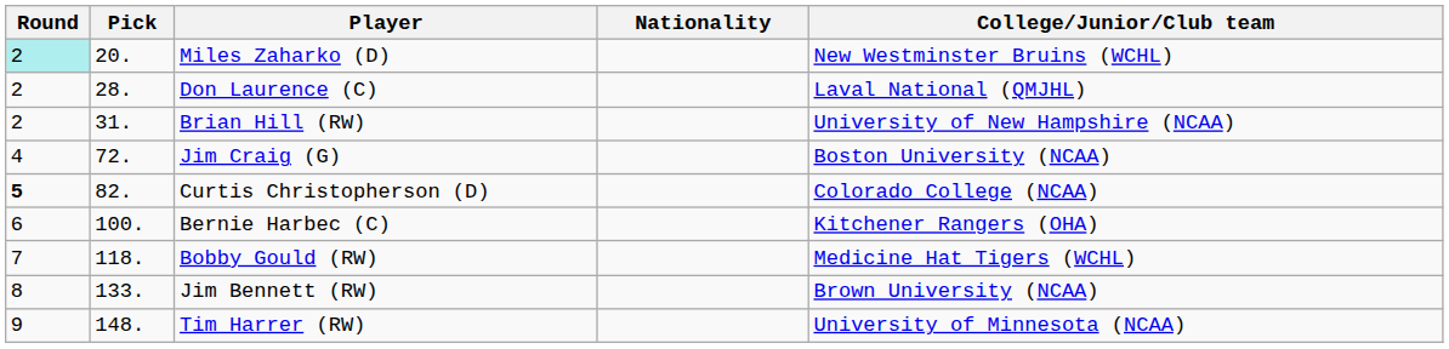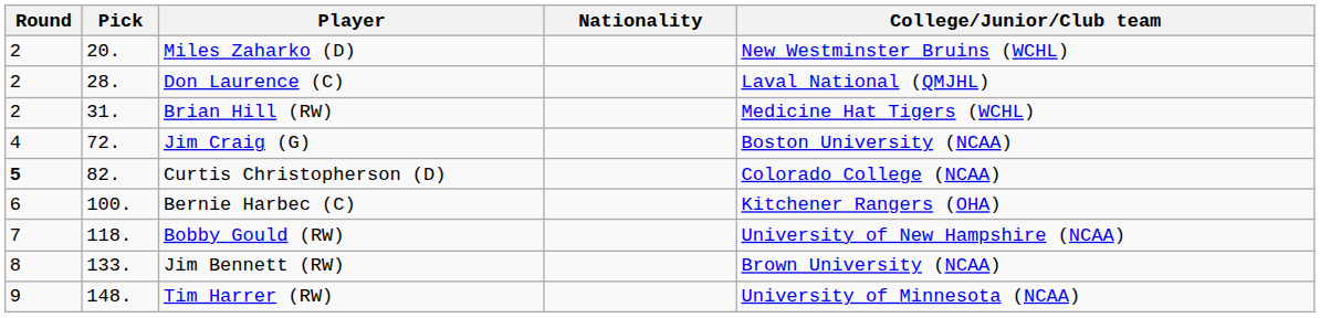Miles Zaharko (D) | Round: paleturquoise background -> no background
Brian Hill (RW) | College/Junior/Club team: University of New Hampshire (NCAA) -> Medicine Hat Tigers (WCHL)
Bobby Gould (RW) | College/Junior/Club team: Medicine Hat Tigers (WCHL) -> University of New Hampshire (NCAA)
